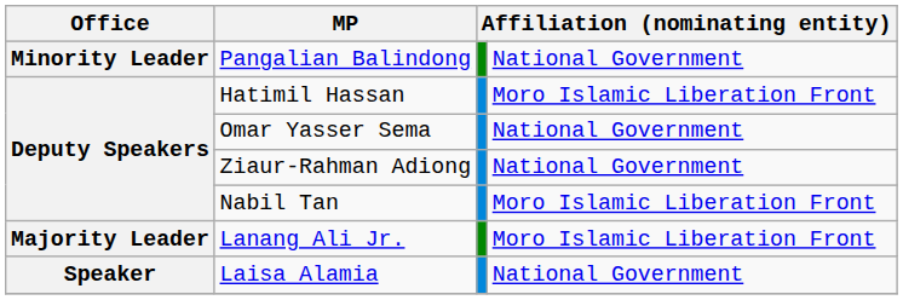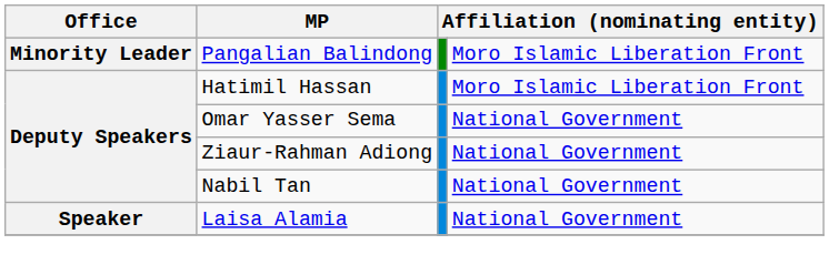Pangalian Balindong | column 4: National Government -> Moro Islamic Liberation Front
Nabil Tan | column 4: Moro Islamic Liberation Front -> National Government
- row: Majority Leader | Lanang Ali Jr. | Moro Islamic Liberation Front
